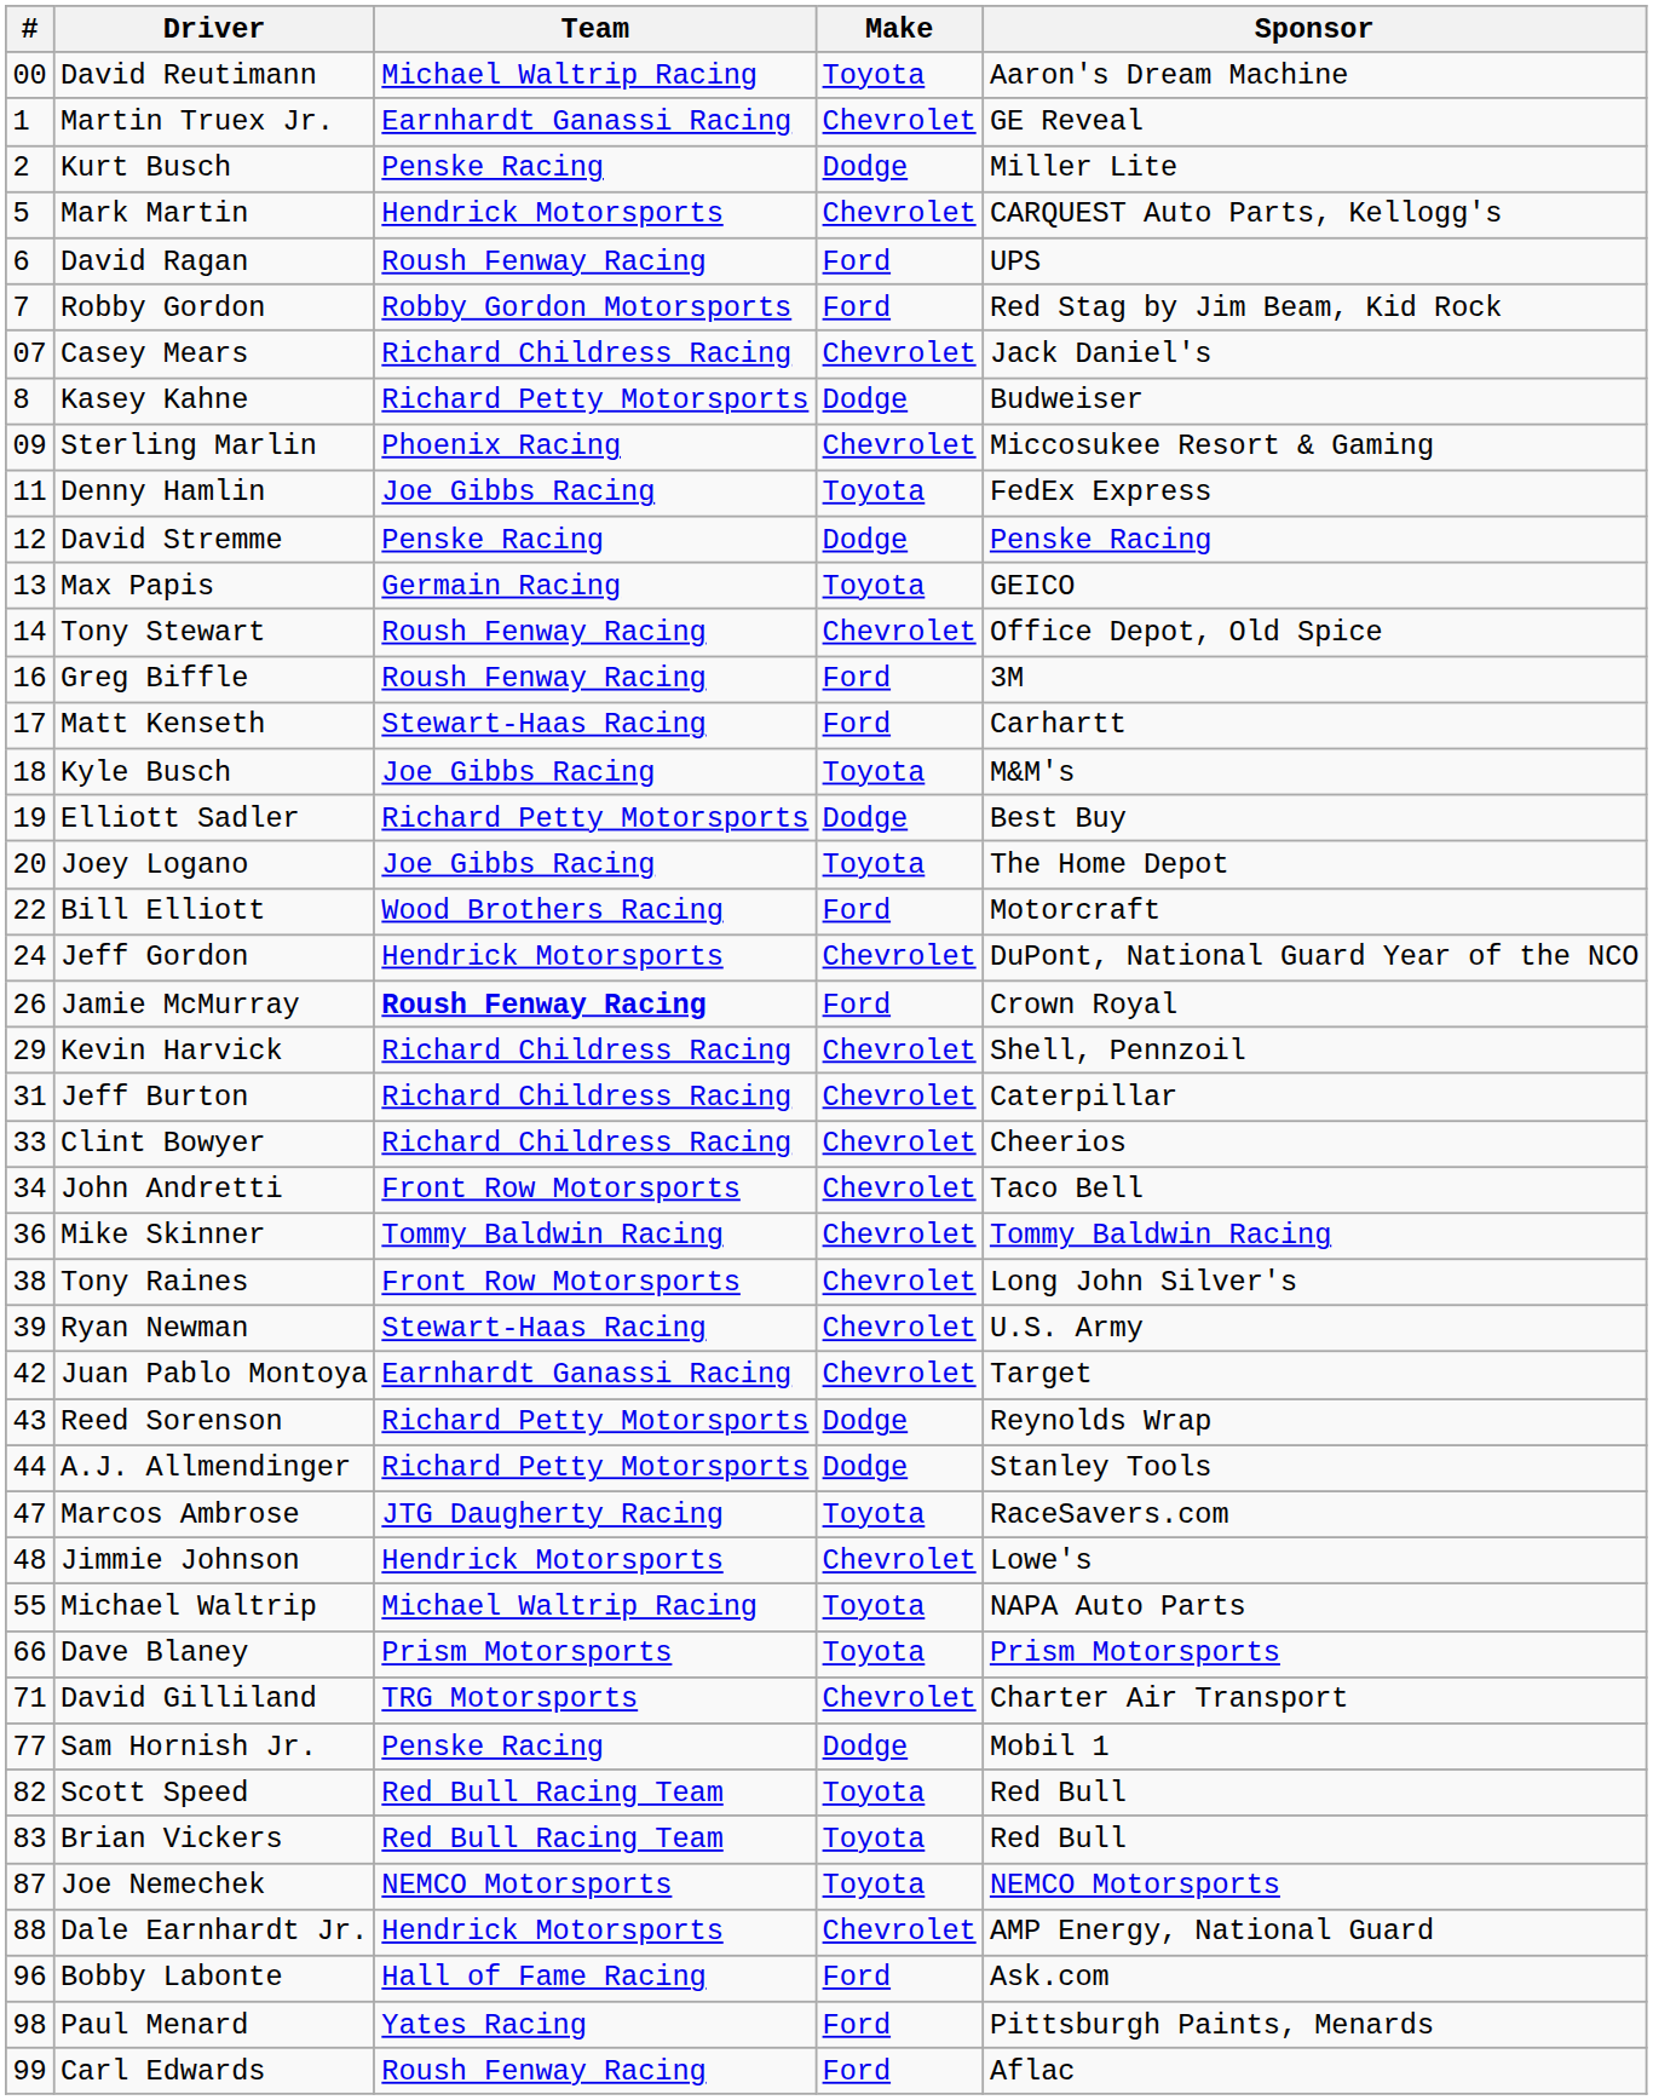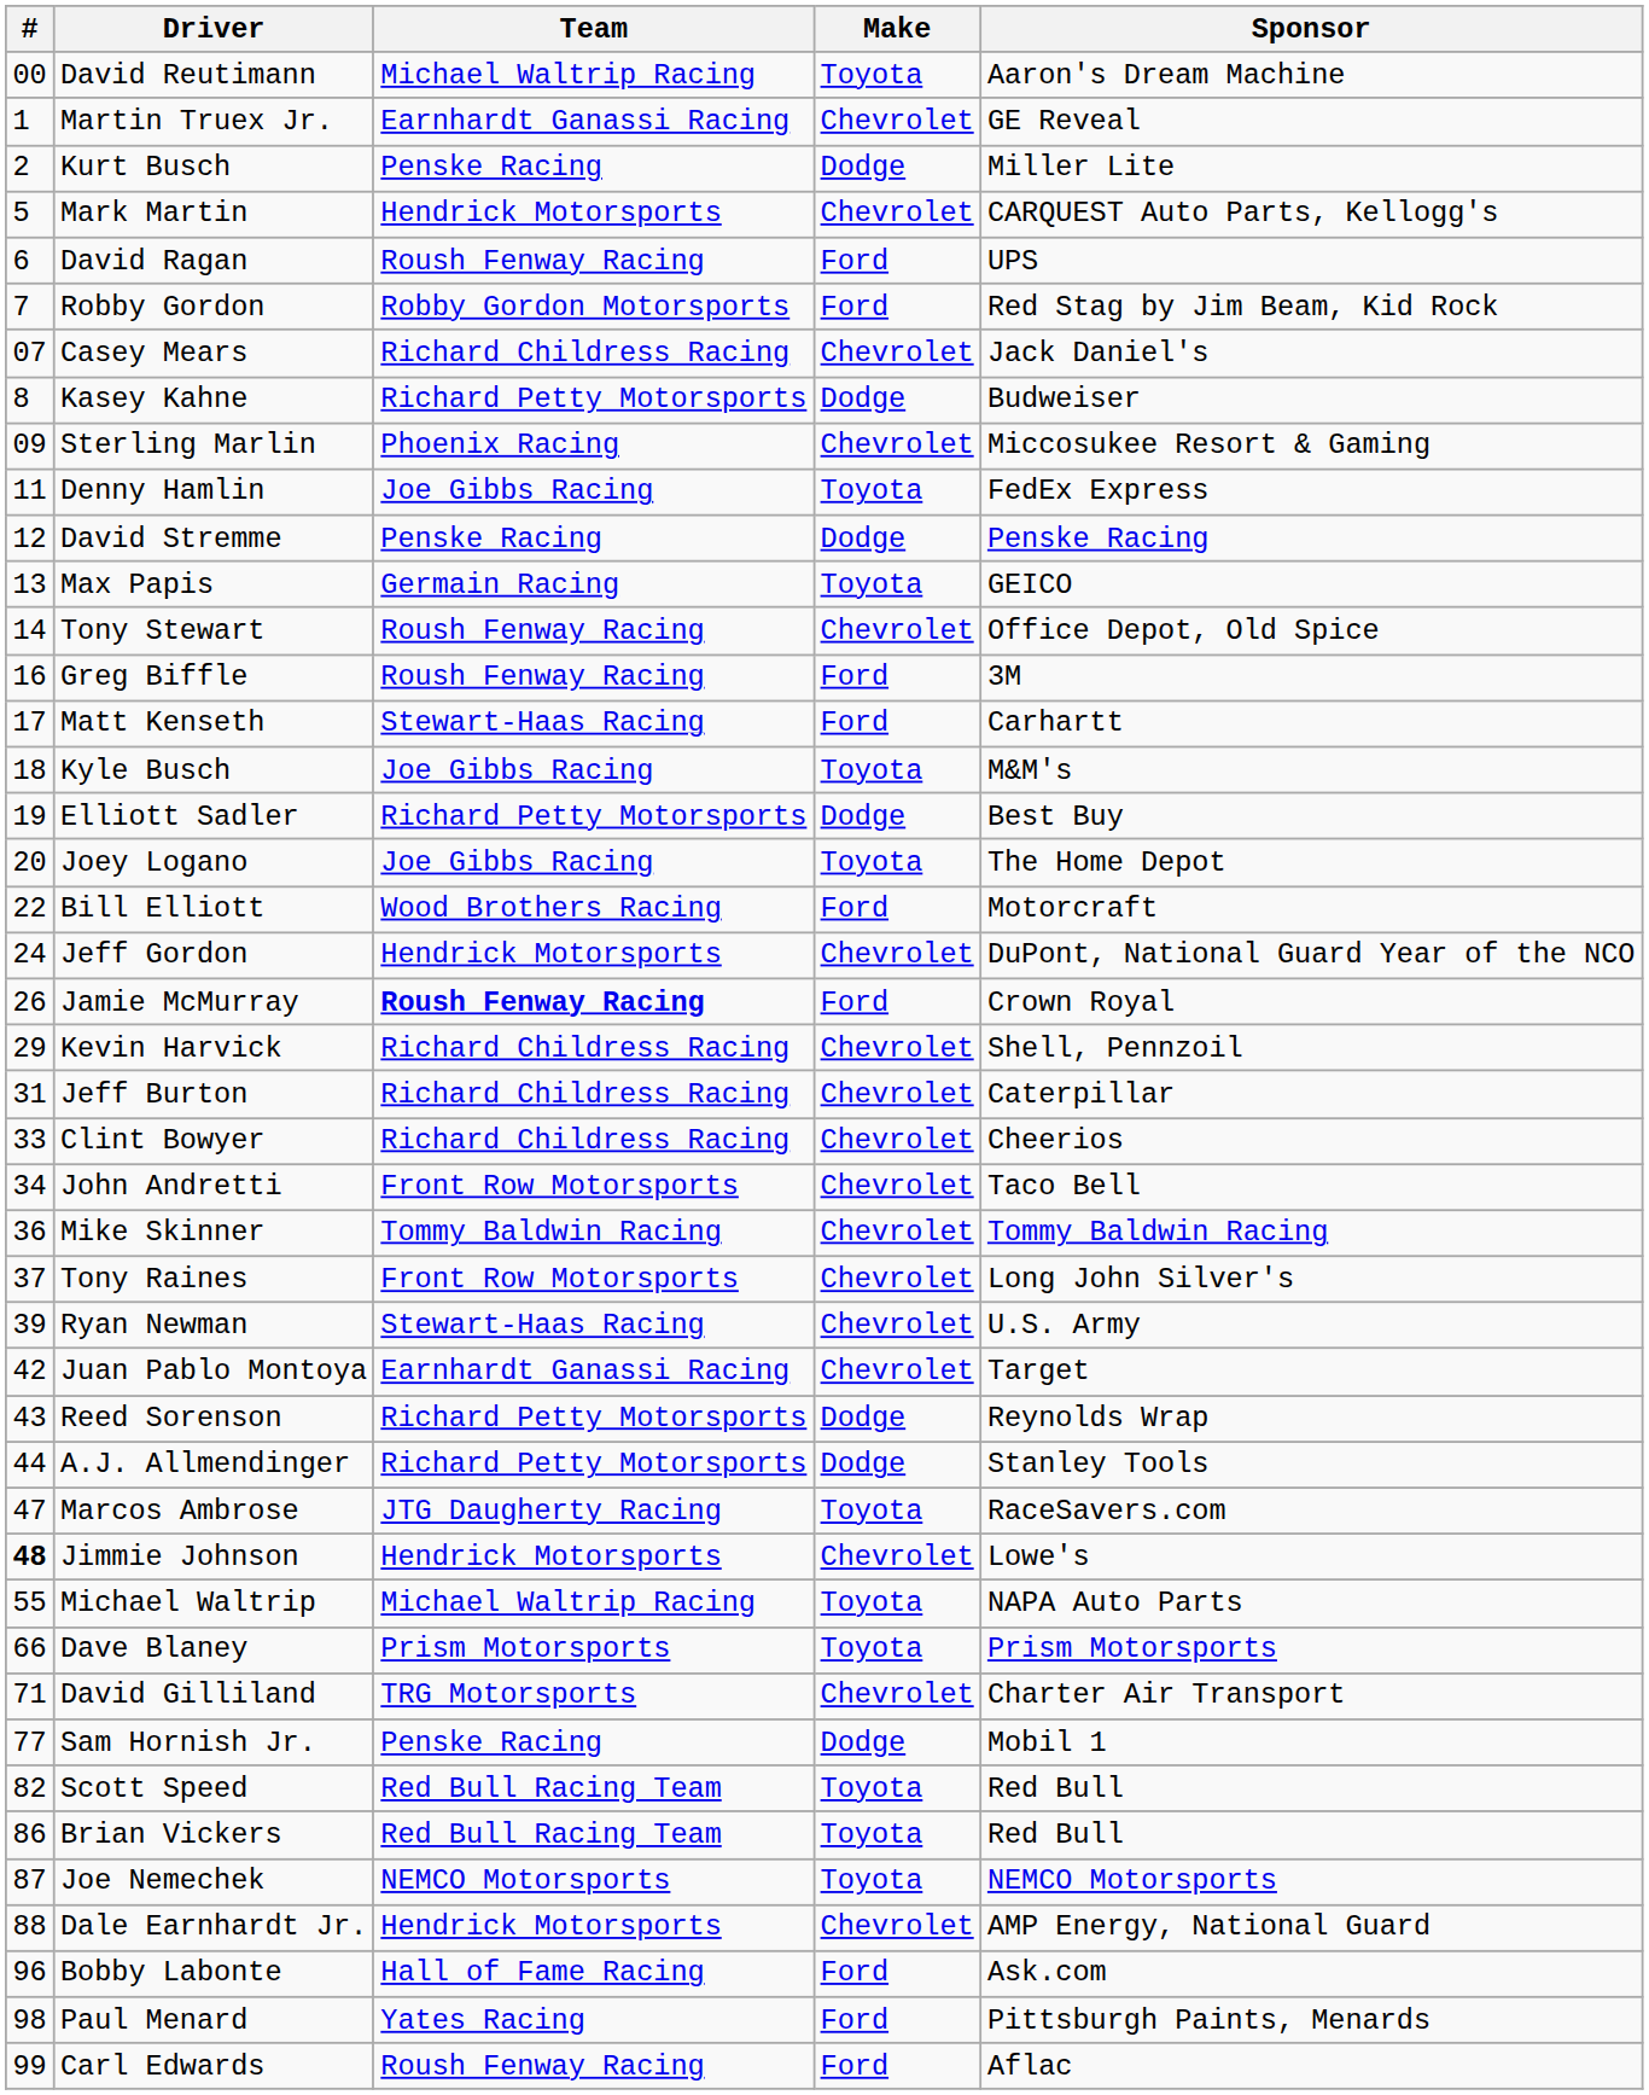Tony Raines | #: 38 -> 37
Jimmie Johnson | #: normal -> bold
Brian Vickers | #: 83 -> 86
